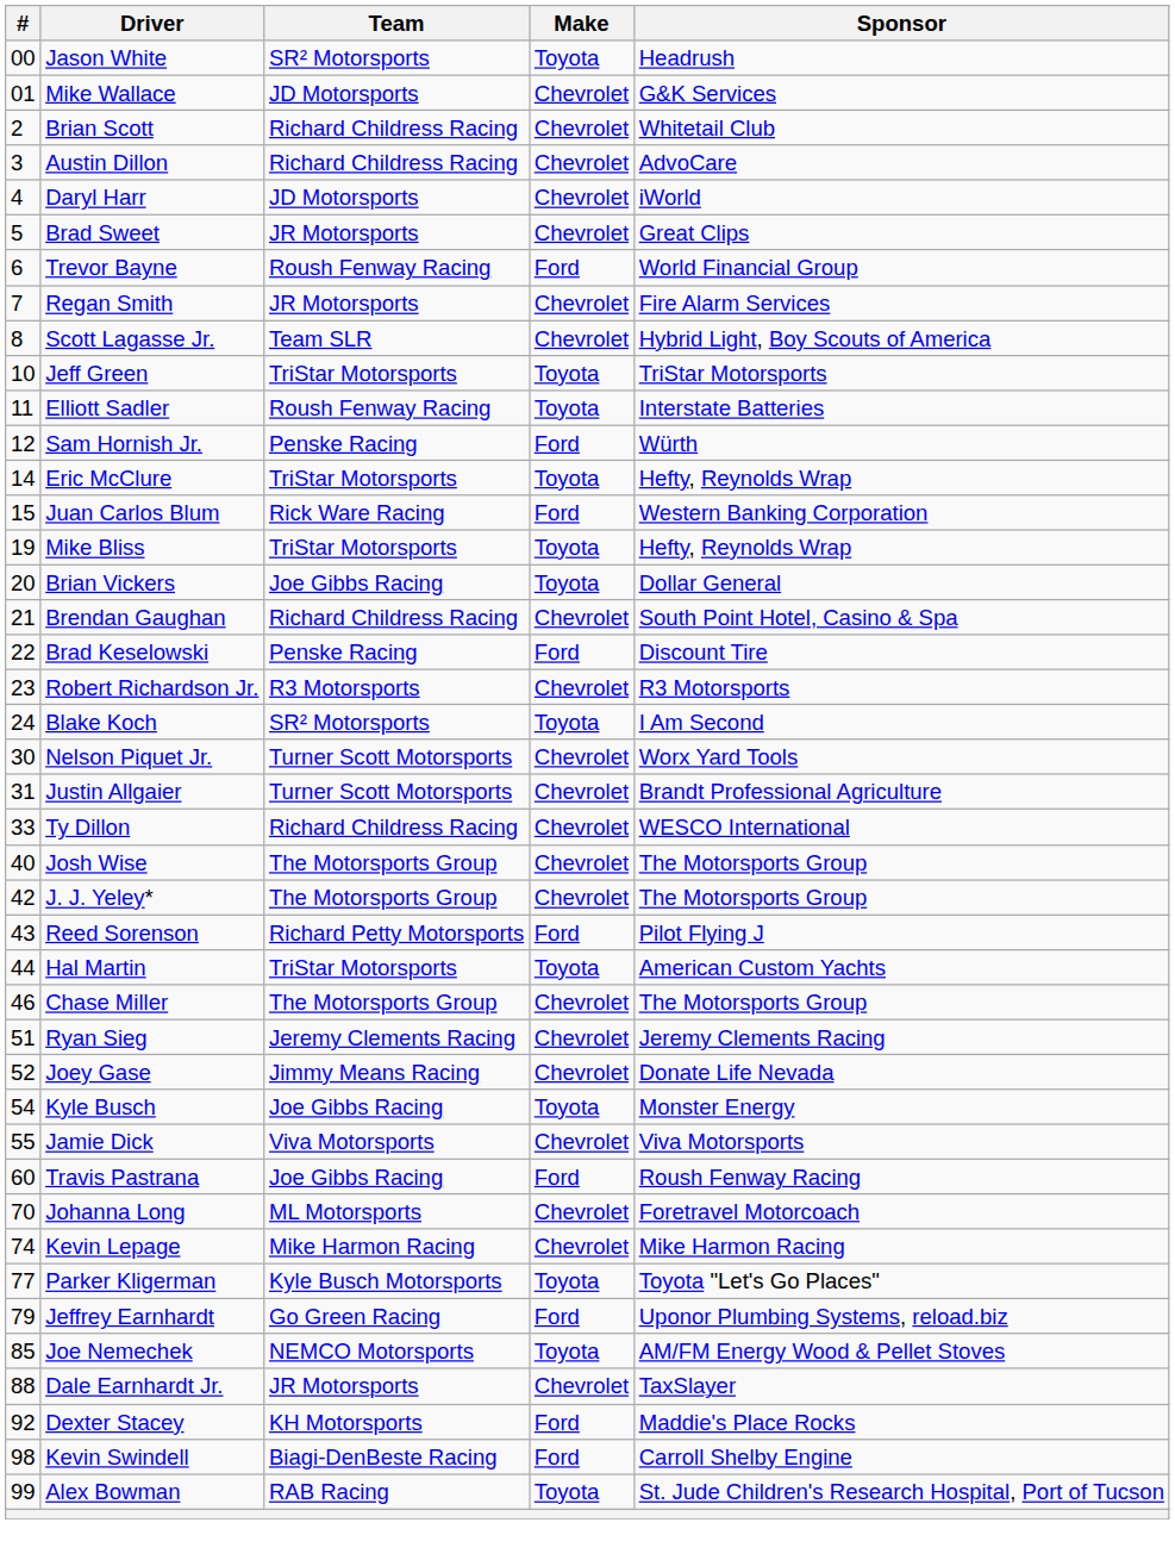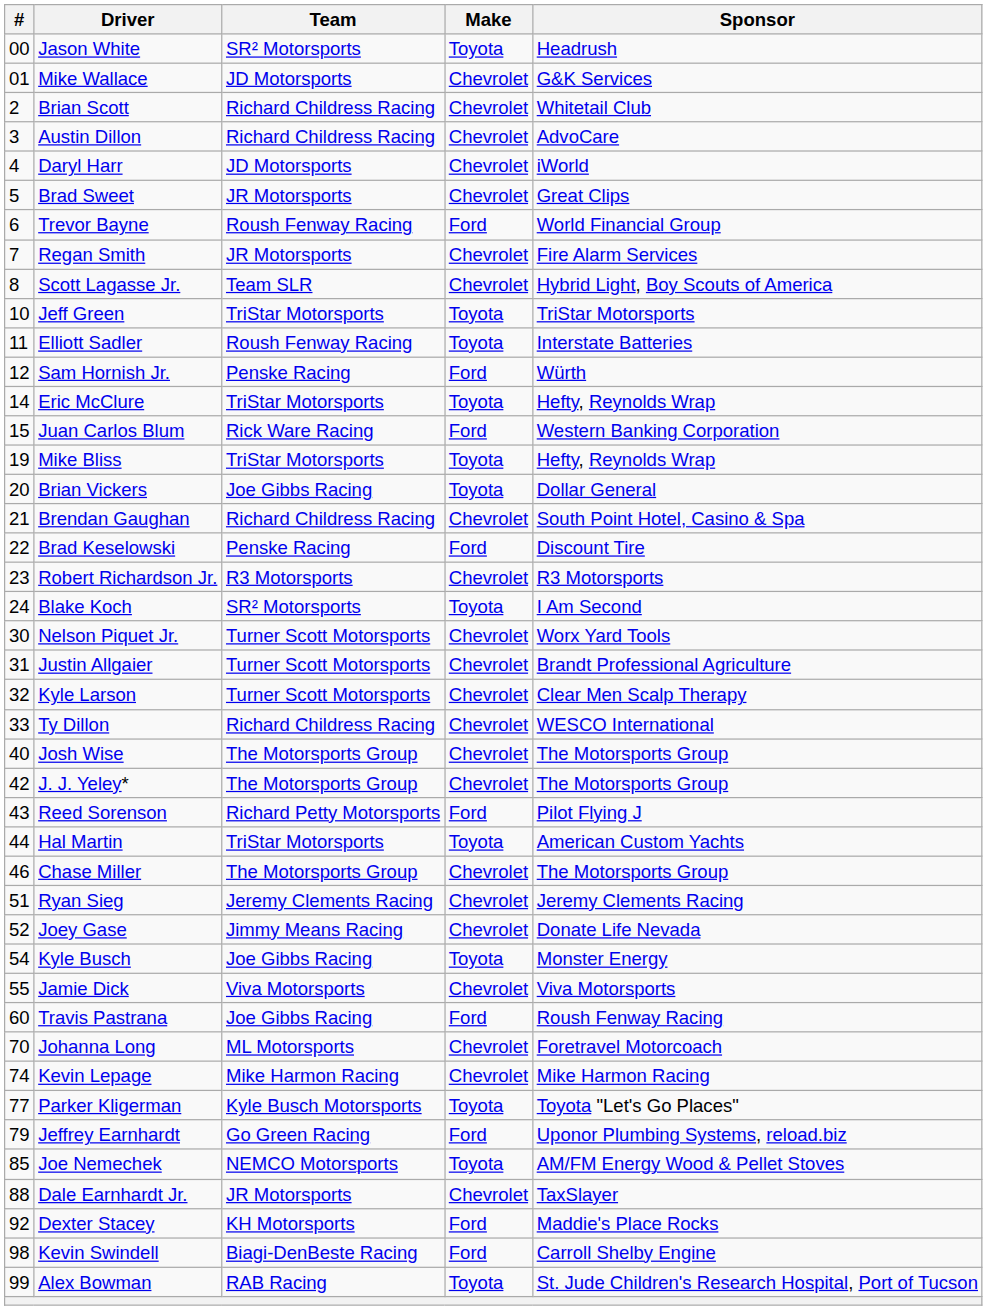+ row: 32 | Kyle Larson | Turner Scott Motorsports | Chevrolet | Clear Men Scalp Therapy
